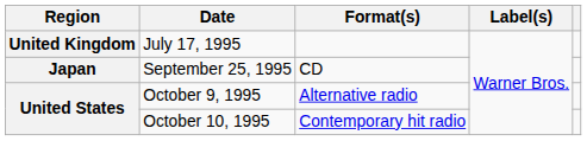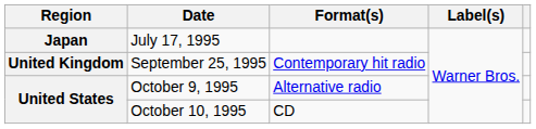July 17, 1995 | Region: United Kingdom -> Japan
September 25, 1995 | Region: Japan -> United Kingdom
September 25, 1995 | Format(s): CD -> Contemporary hit radio
October 10, 1995 | Format(s): Contemporary hit radio -> CD
